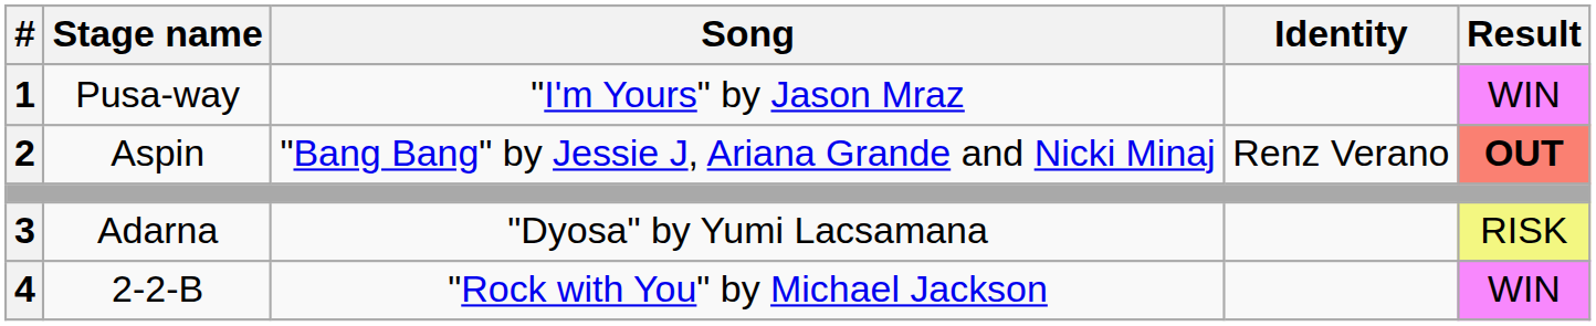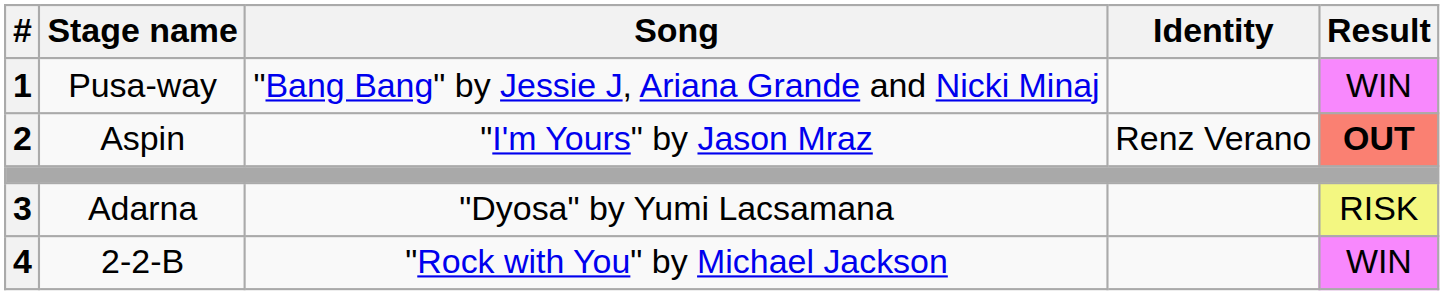Pusa-way | Song: "I'm Yours" by Jason Mraz -> "Bang Bang" by Jessie J, Ariana Grande and Nicki Minaj
Aspin | Song: "Bang Bang" by Jessie J, Ariana Grande and Nicki Minaj -> "I'm Yours" by Jason Mraz
